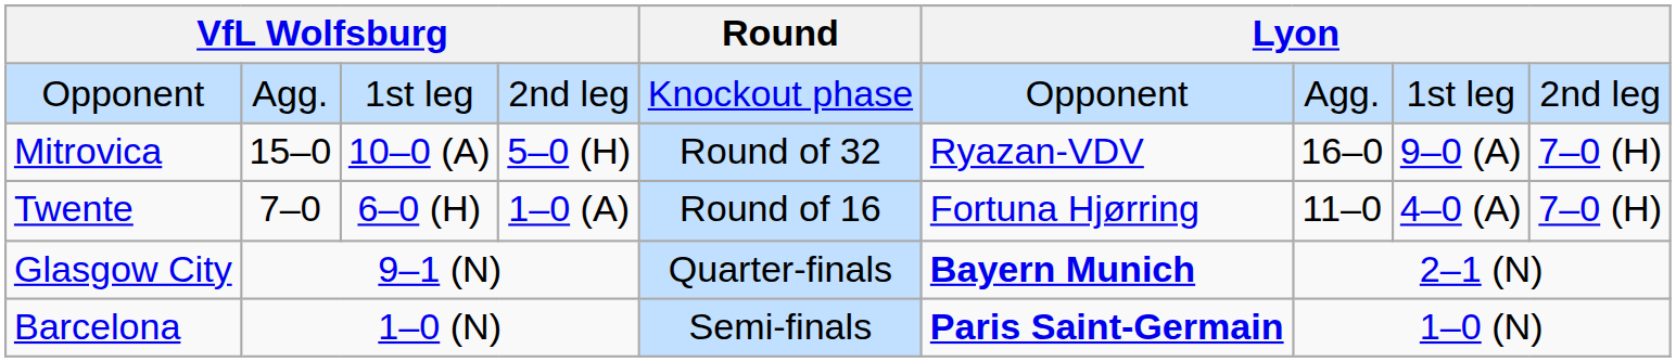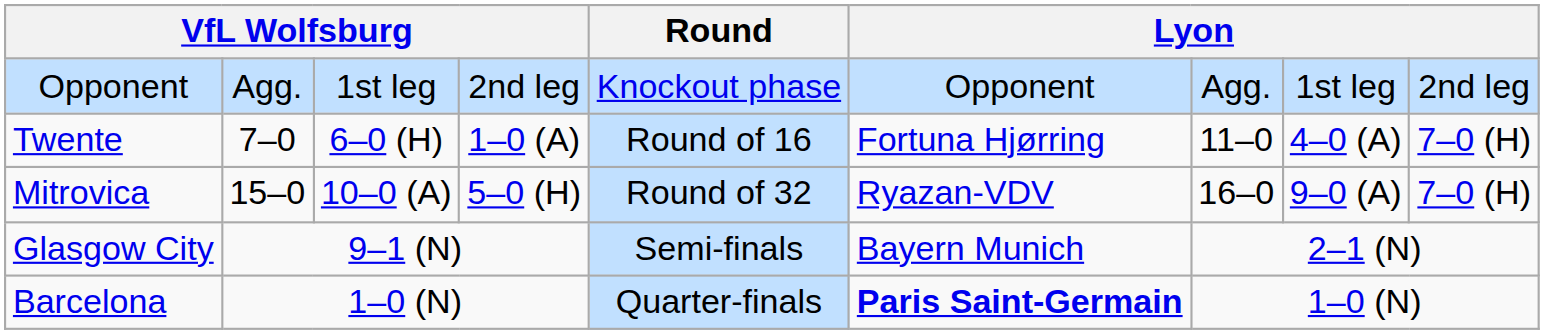rows swapped: Mitrovica <-> Twente
Glasgow City | Round: Quarter-finals -> Semi-finals
Glasgow City | column 6: bold -> normal
Barcelona | Round: Semi-finals -> Quarter-finals
